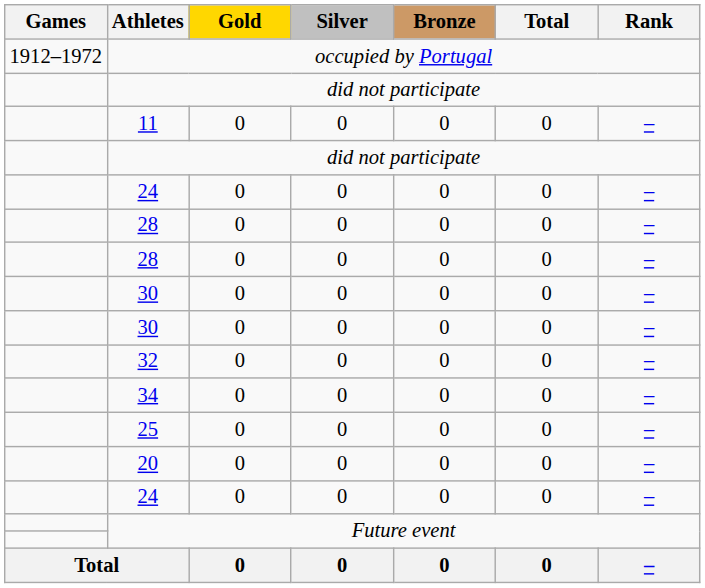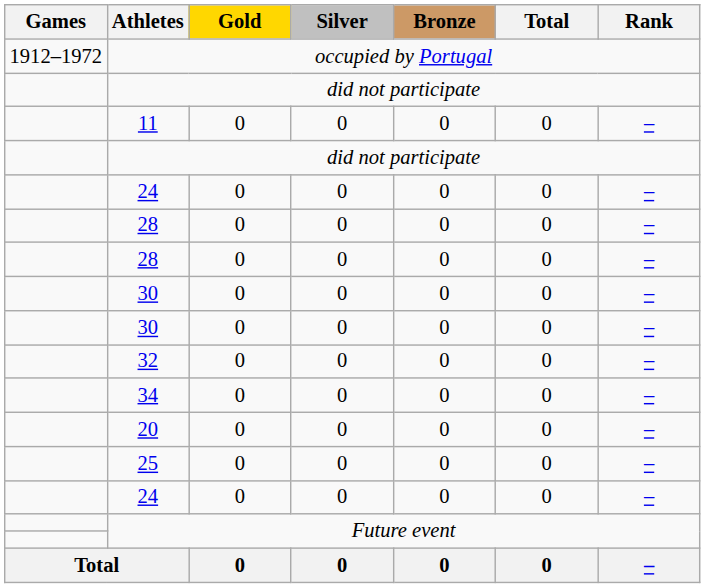rows swapped: 25 <-> 20
